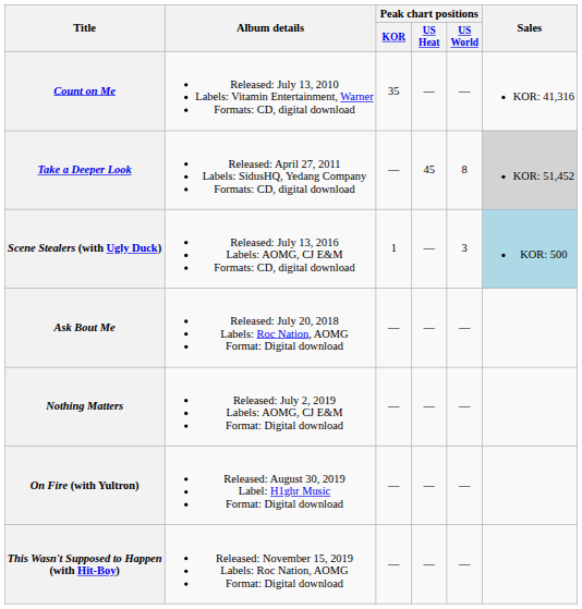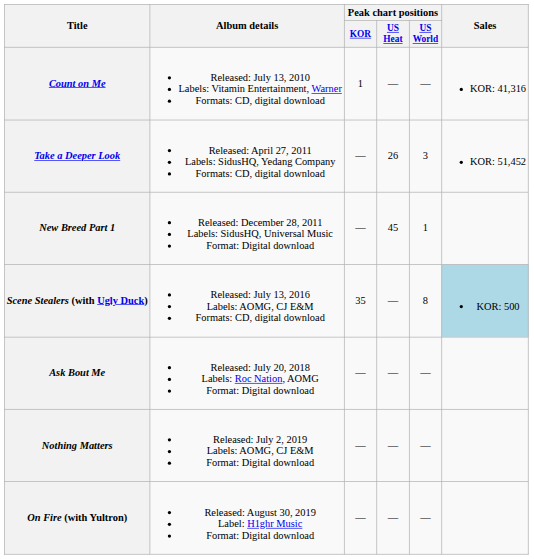Count on Me | Peak chart positions / KOR: 35 -> 1
Take a Deeper Look | Peak chart positions / US Heat: 45 -> 26
Take a Deeper Look | Peak chart positions / US World: 8 -> 3
Take a Deeper Look | Sales: lightgrey background -> no background
+ row: New Breed Part 1 | Released: December 28, 2011 Labels: SidusHQ, Universal Music Format: Digital download | — | 45 | 1
Scene Stealers (with Ugly Duck) | Peak chart positions / KOR: 1 -> 35
Scene Stealers (with Ugly Duck) | Peak chart positions / US World: 3 -> 8
- row: This Wasn't Supposed to Happen (with Hit-Boy) | Released: November 15, 2019 Labels: Roc Nation, AOMG Format: Digital download | — | — | —
